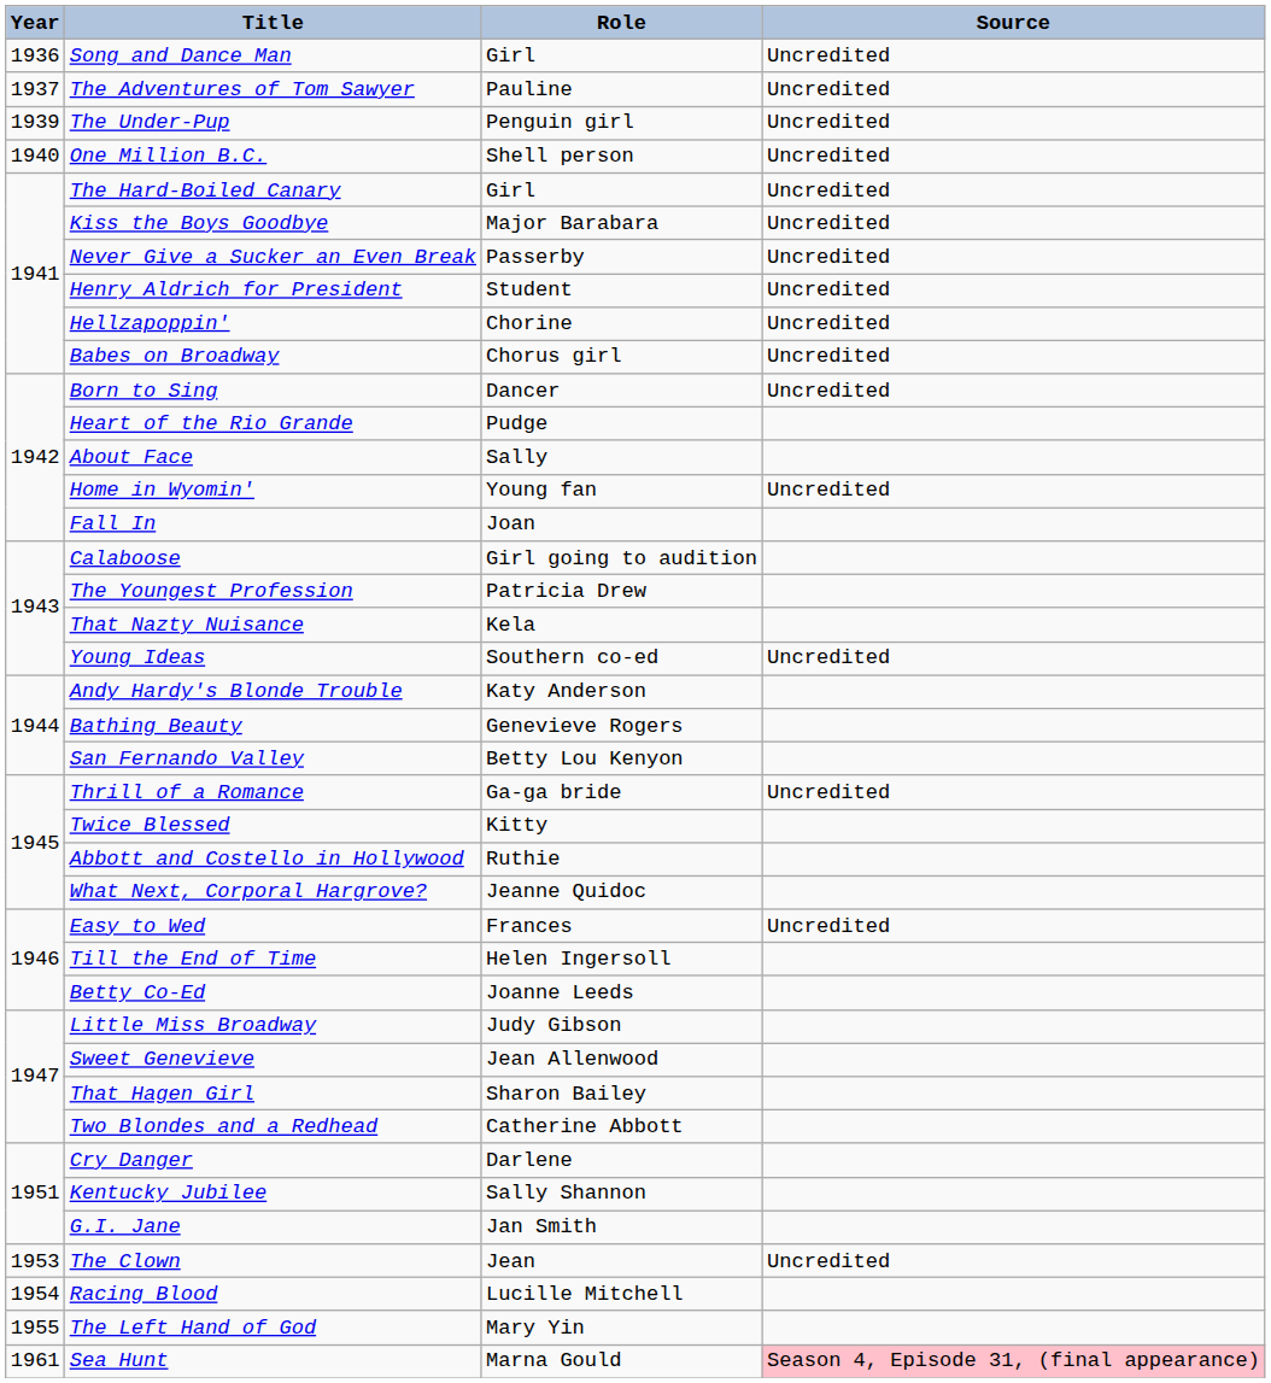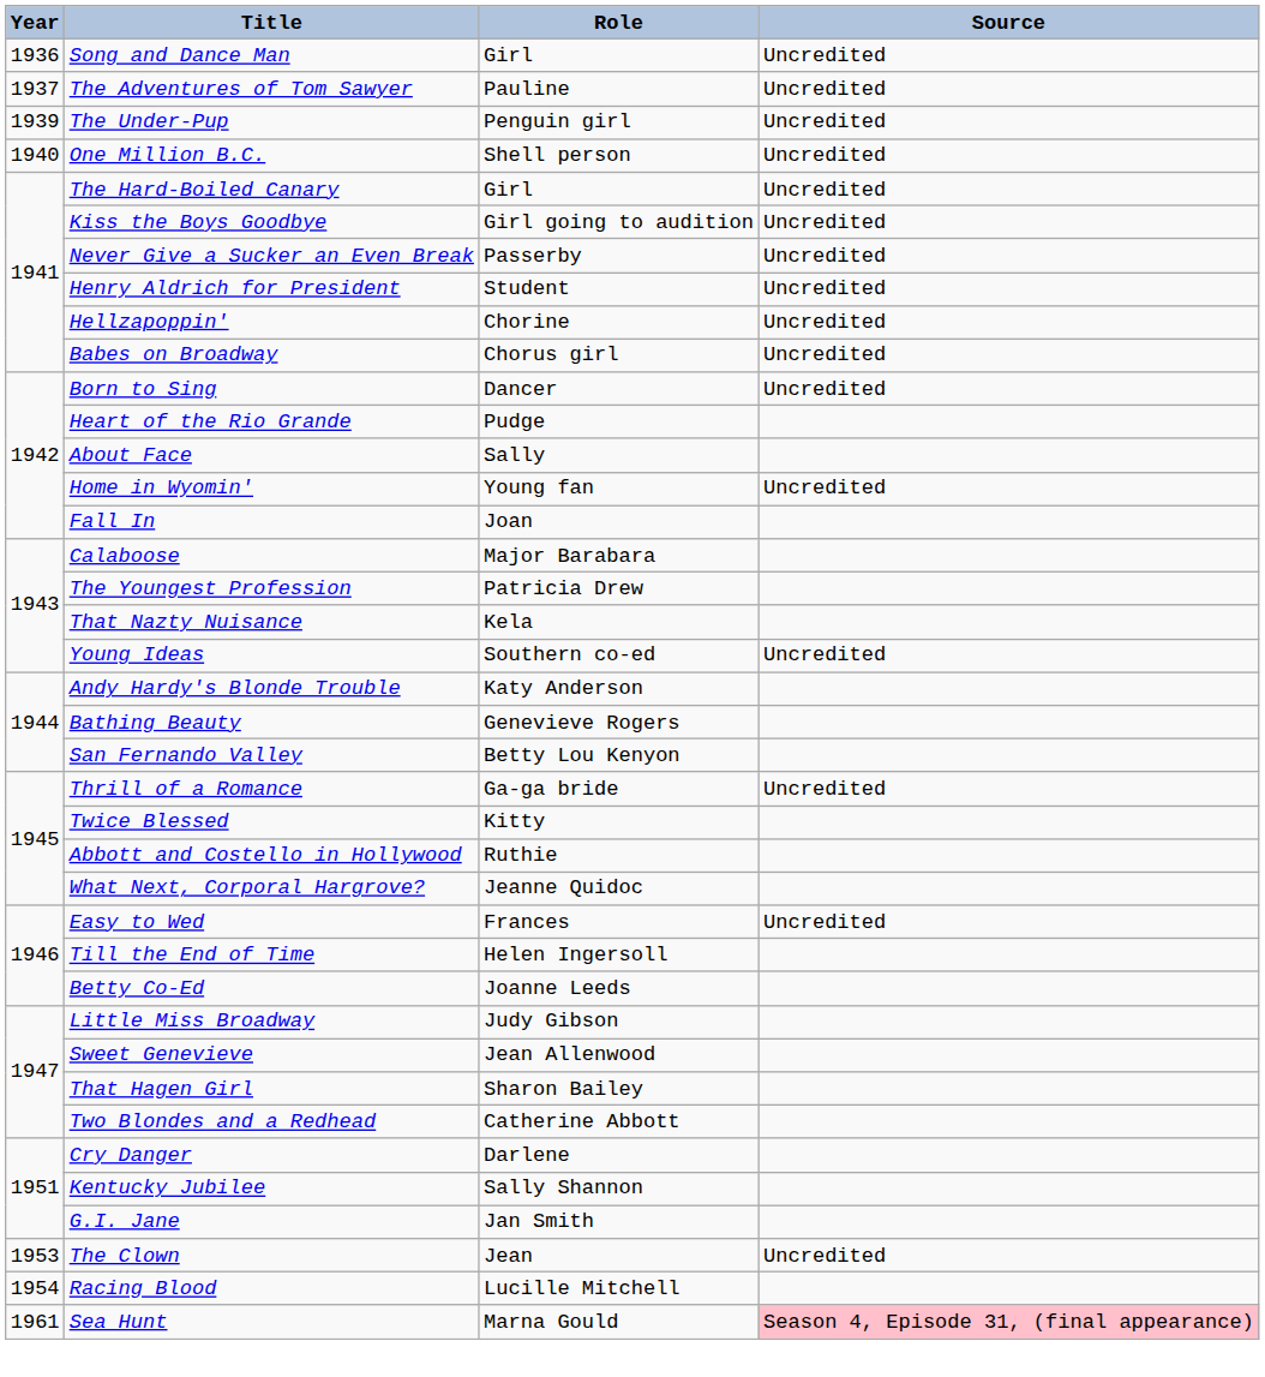Kiss the Boys Goodbye | Role: Major Barabara -> Girl going to audition
Calaboose | Role: Girl going to audition -> Major Barabara
- row: 1955 | The Left Hand of God | Mary Yin
